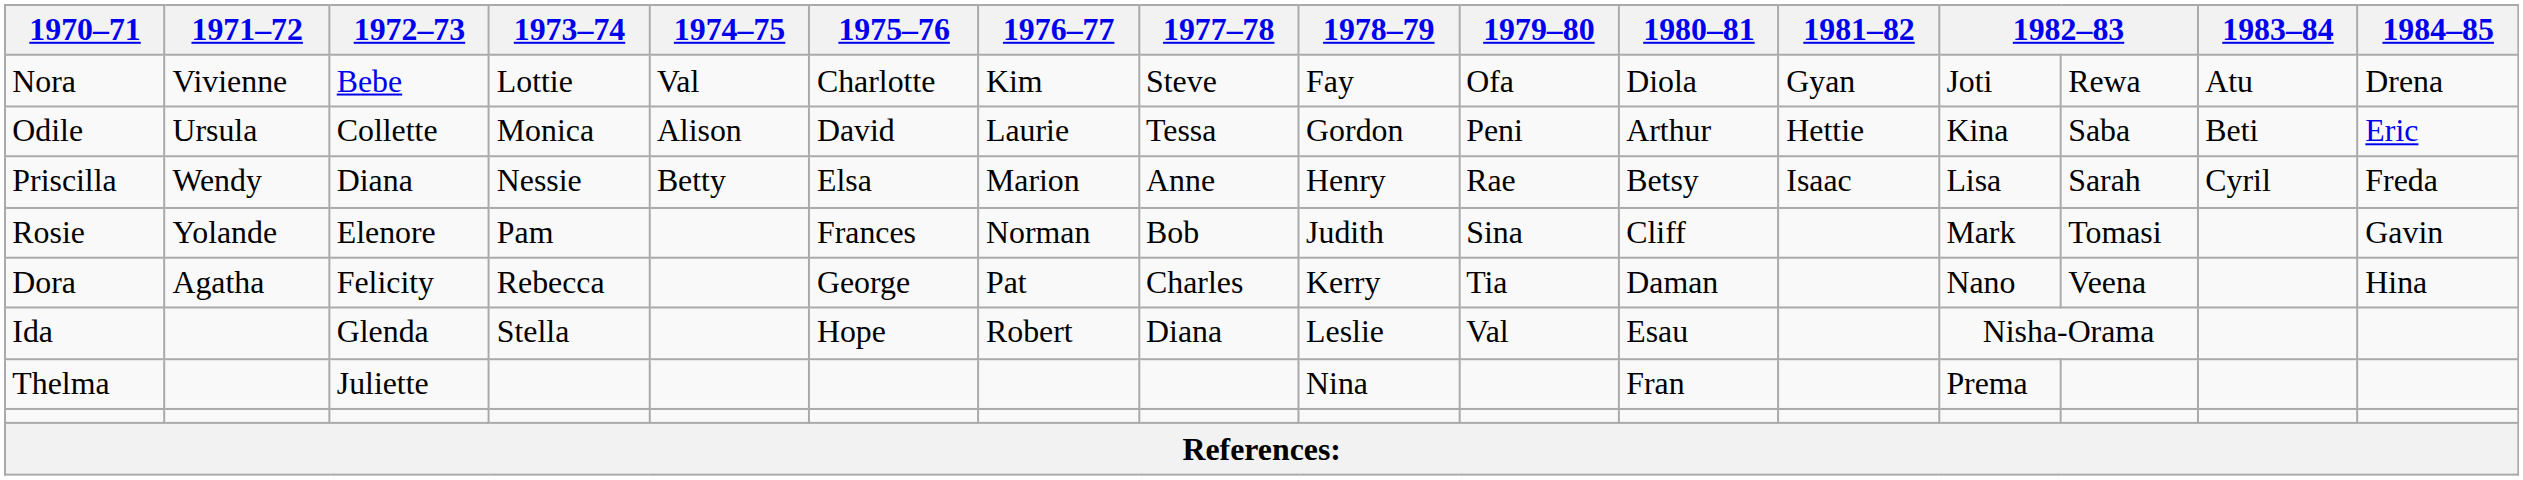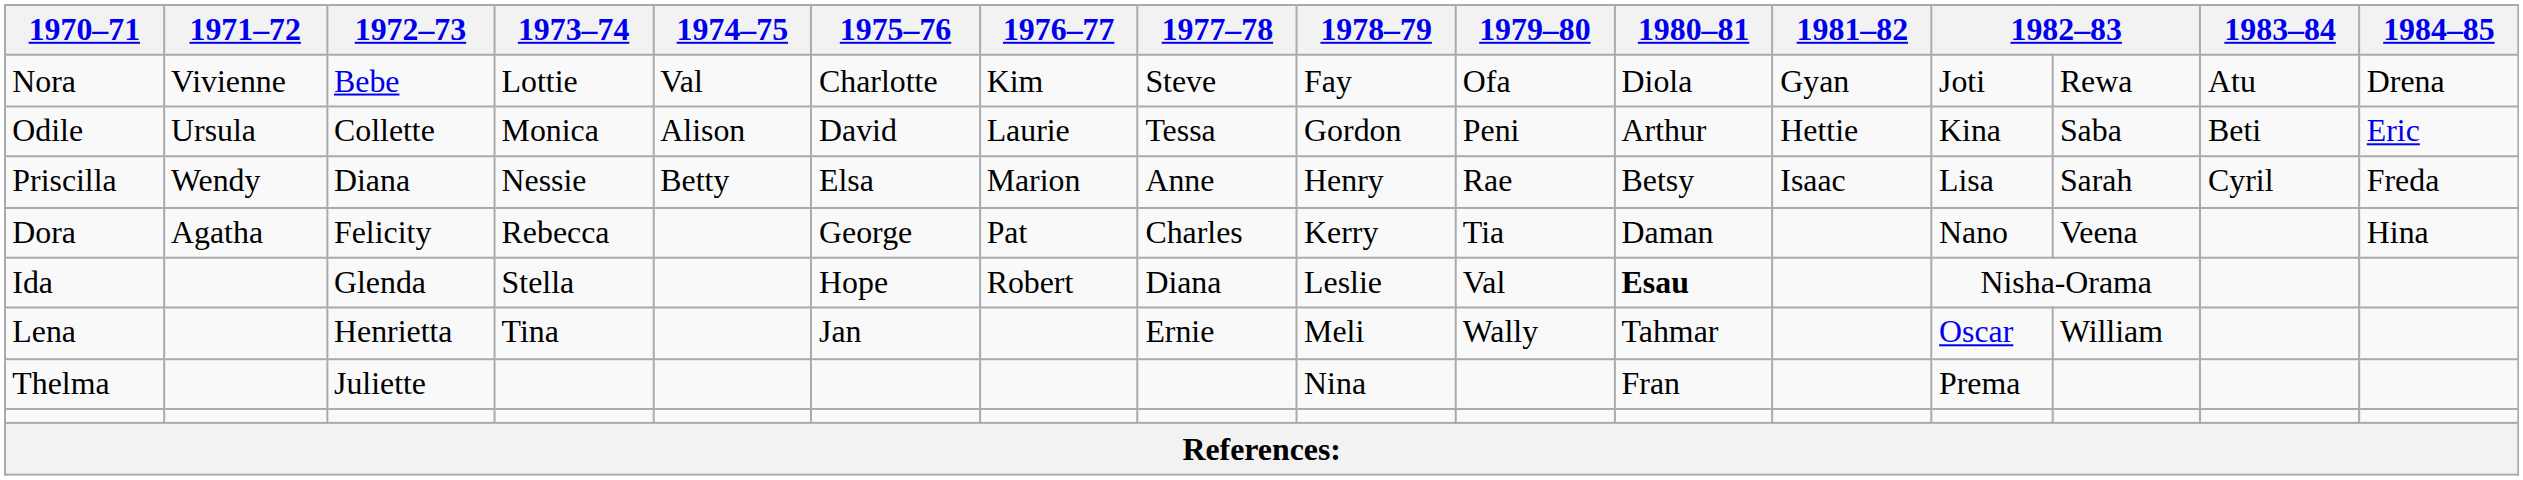- row: Rosie | Yolande | Elenore | Pam | Frances | Norman | Bob | Judith | Sina | Cliff | Mark | Tomasi | Gavin
Ida | 1980–81: normal -> bold
+ row: Lena | Henrietta | Tina | Jan | Ernie | Meli | Wally | Tahmar | Oscar | William
